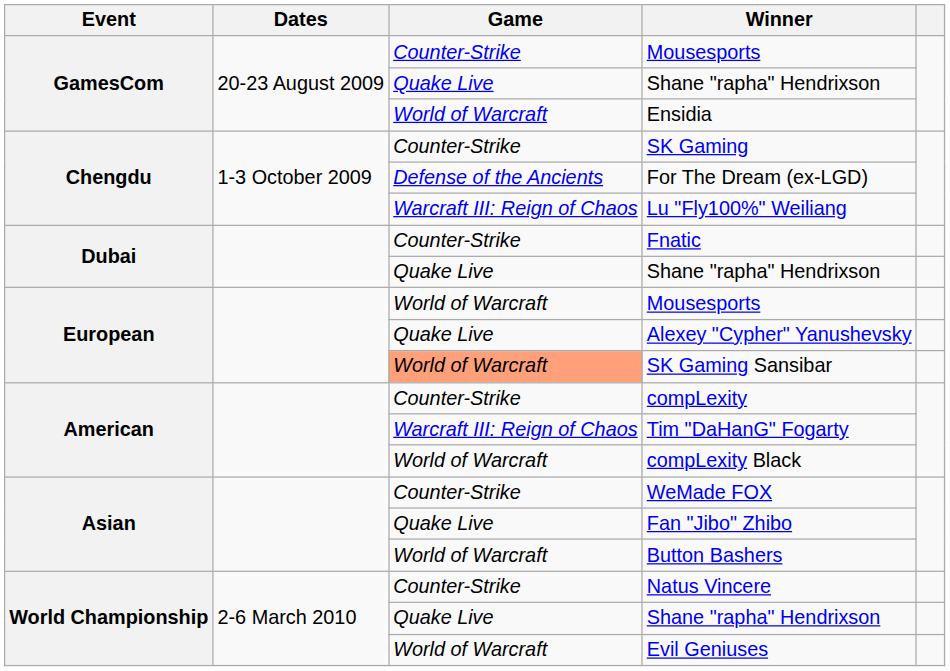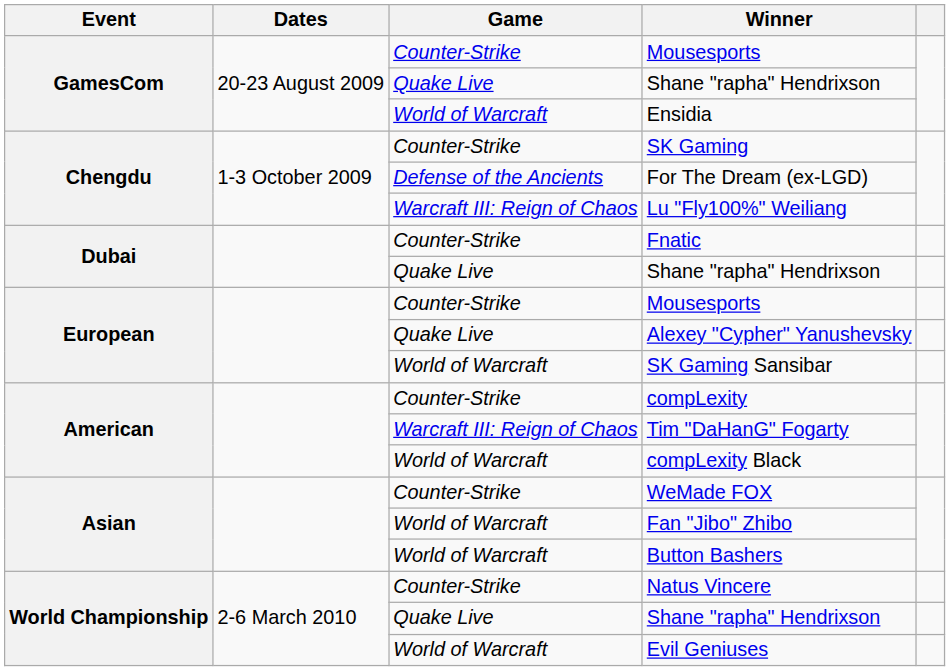European / Mousesports | Game: World of Warcraft -> Counter-Strike
SK Gaming Sansibar | Game: lightsalmon background -> no background
Fan "Jibo" Zhibo | Game: Quake Live -> World of Warcraft
